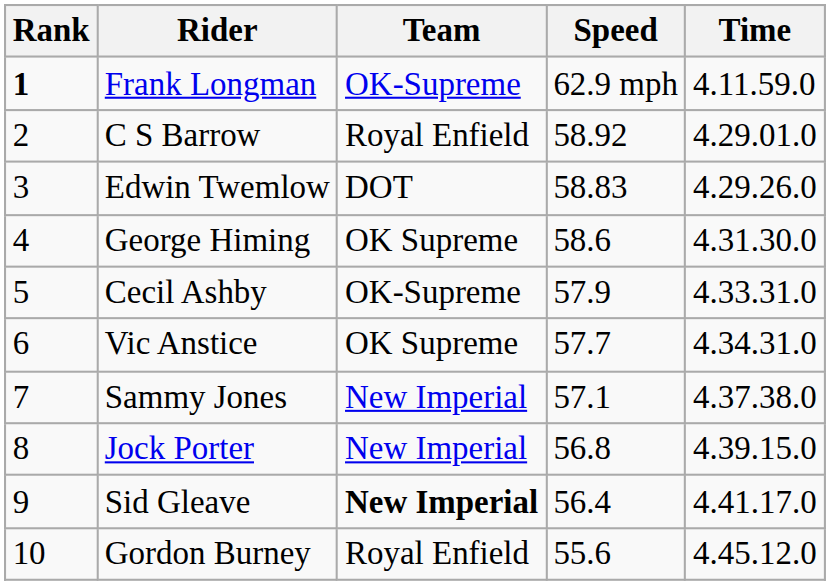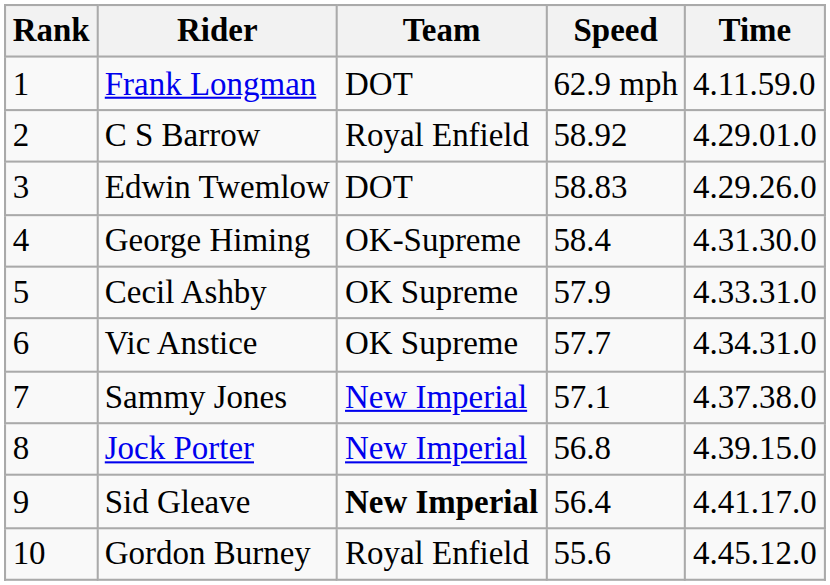Frank Longman | Rank: bold -> normal
Frank Longman | Team: OK-Supreme -> DOT
George Himing | Team: OK Supreme -> OK-Supreme
George Himing | Speed: 58.6 -> 58.4
Cecil Ashby | Team: OK-Supreme -> OK Supreme
